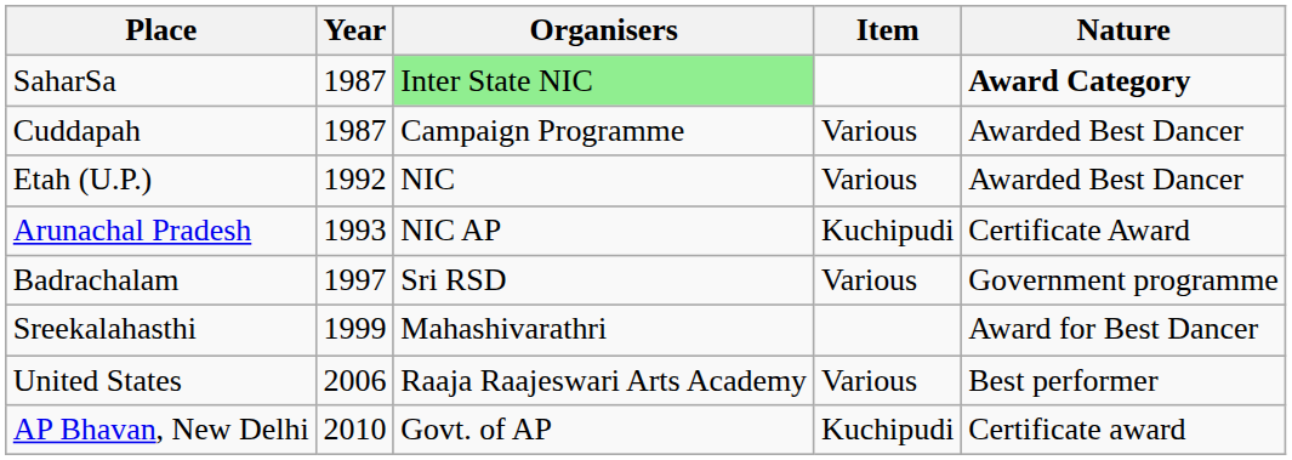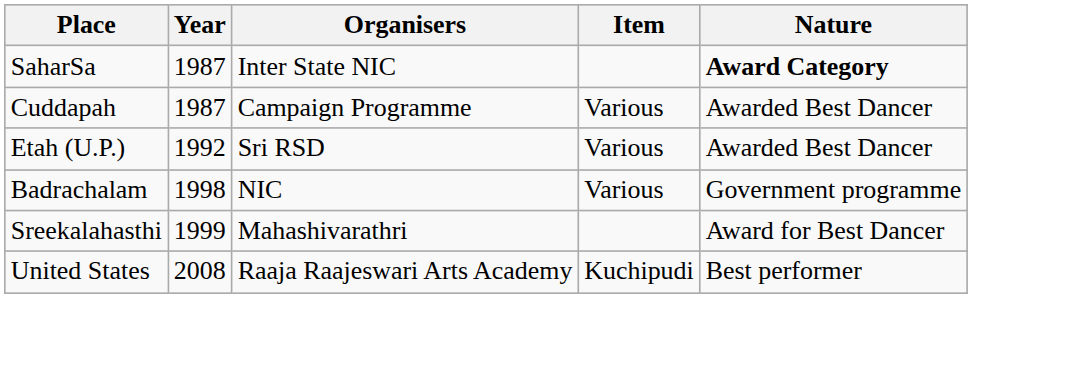SaharSa | Organisers: lightgreen background -> no background
Etah (U.P.) | Organisers: NIC -> Sri RSD
- row: Arunachal Pradesh | 1993 | NIC AP | Kuchipudi | Certificate Award
Badrachalam | Year: 1997 -> 1998
Badrachalam | Organisers: Sri RSD -> NIC
United States | Year: 2006 -> 2008
United States | Item: Various -> Kuchipudi
- row: AP Bhavan, New Delhi | 2010 | Govt. of AP | Kuchipudi | Certificate award
